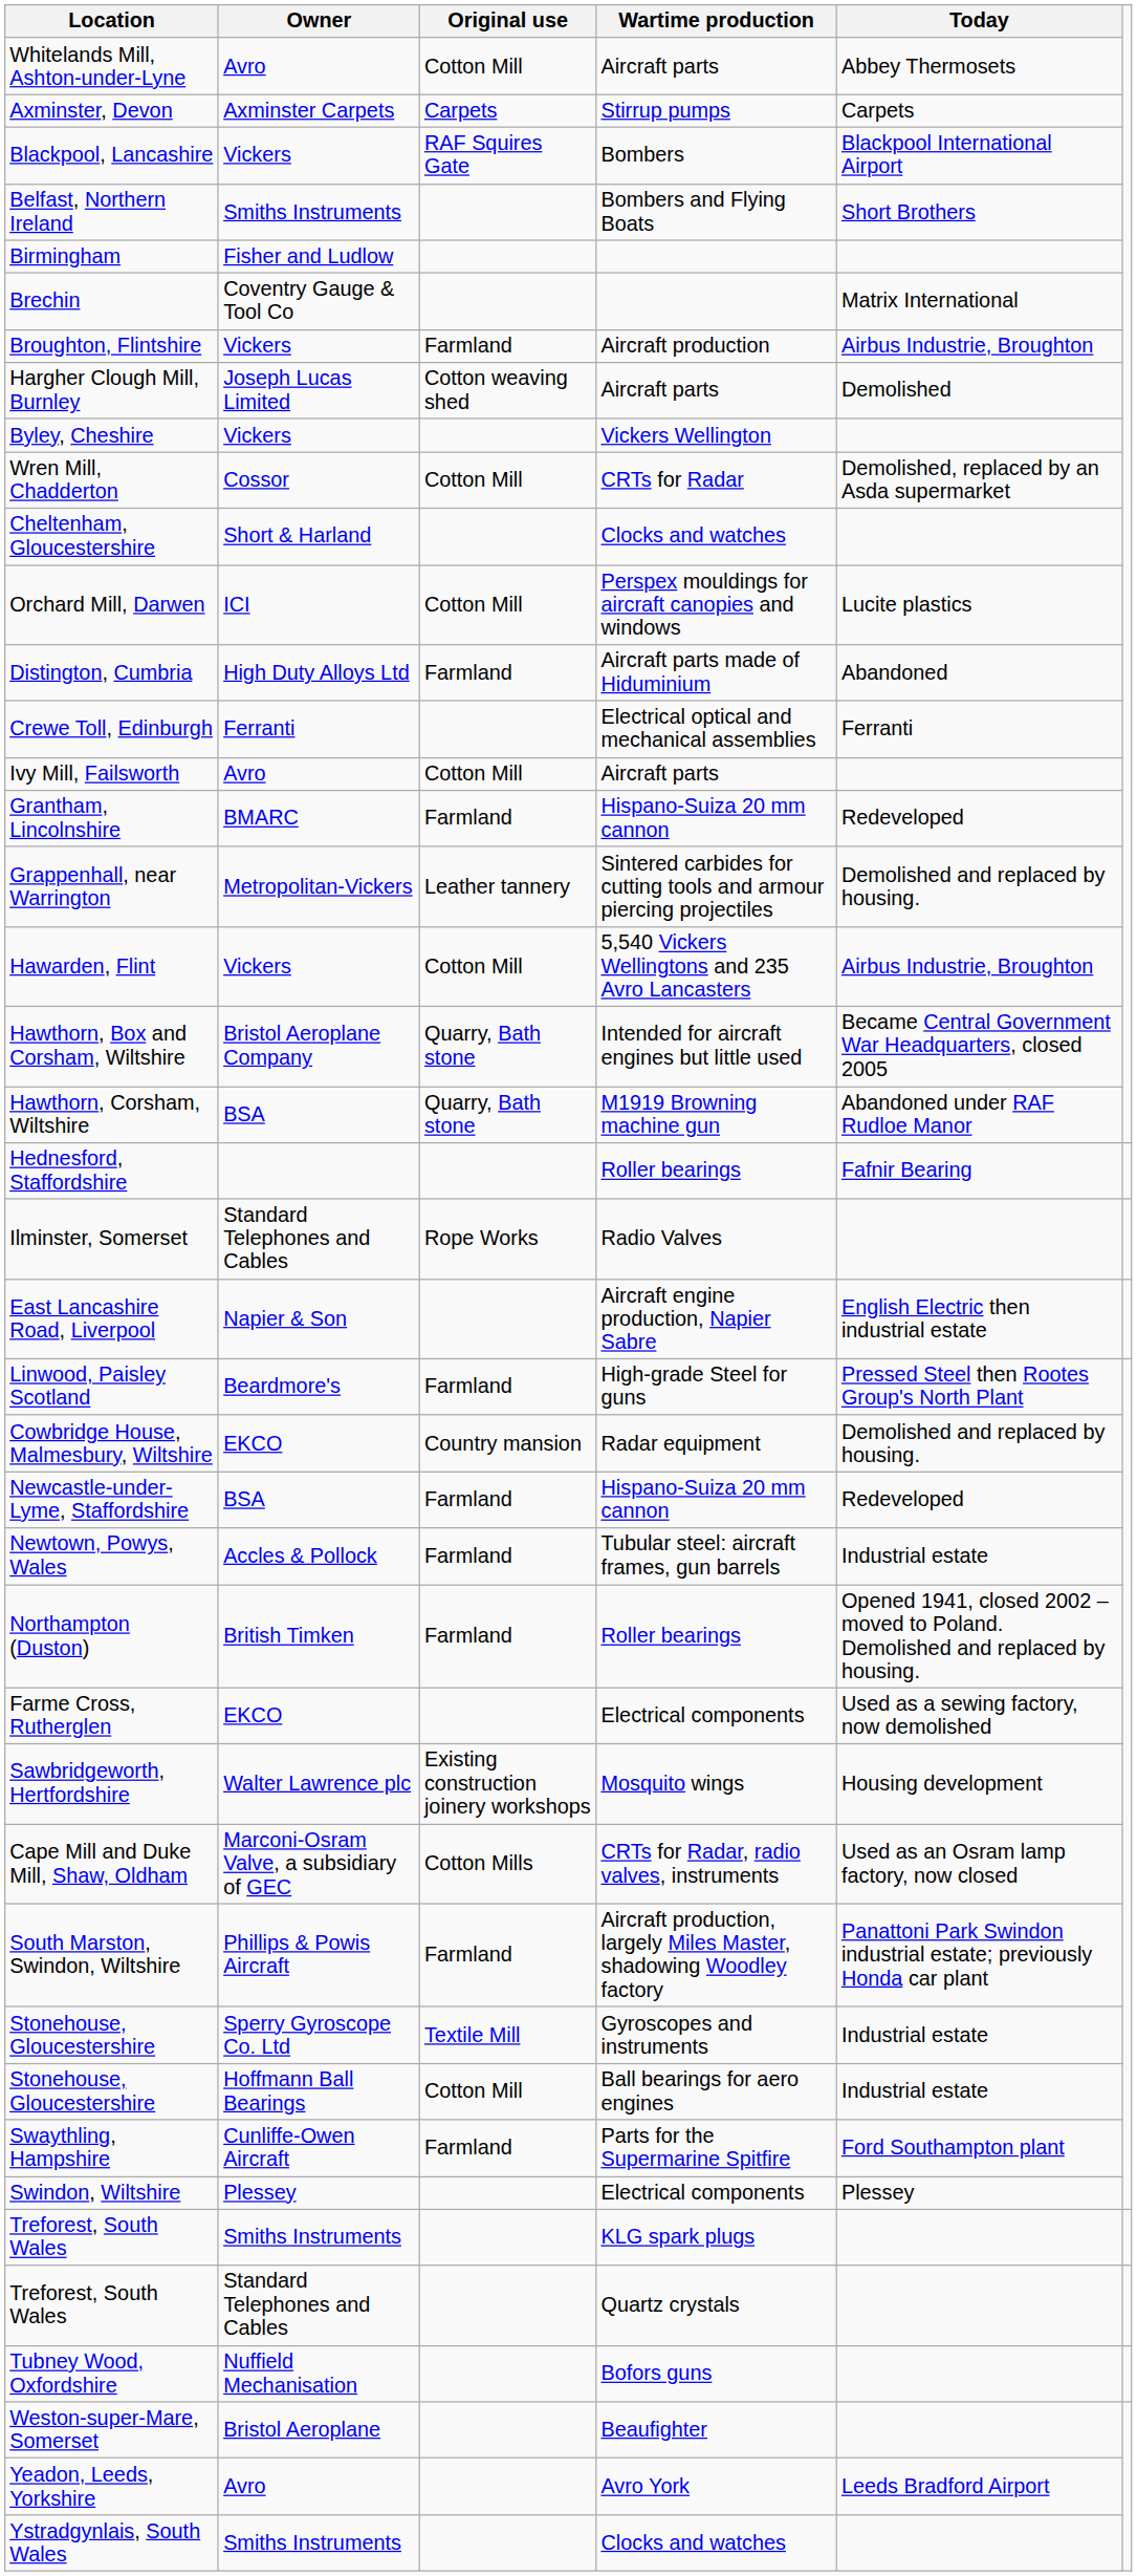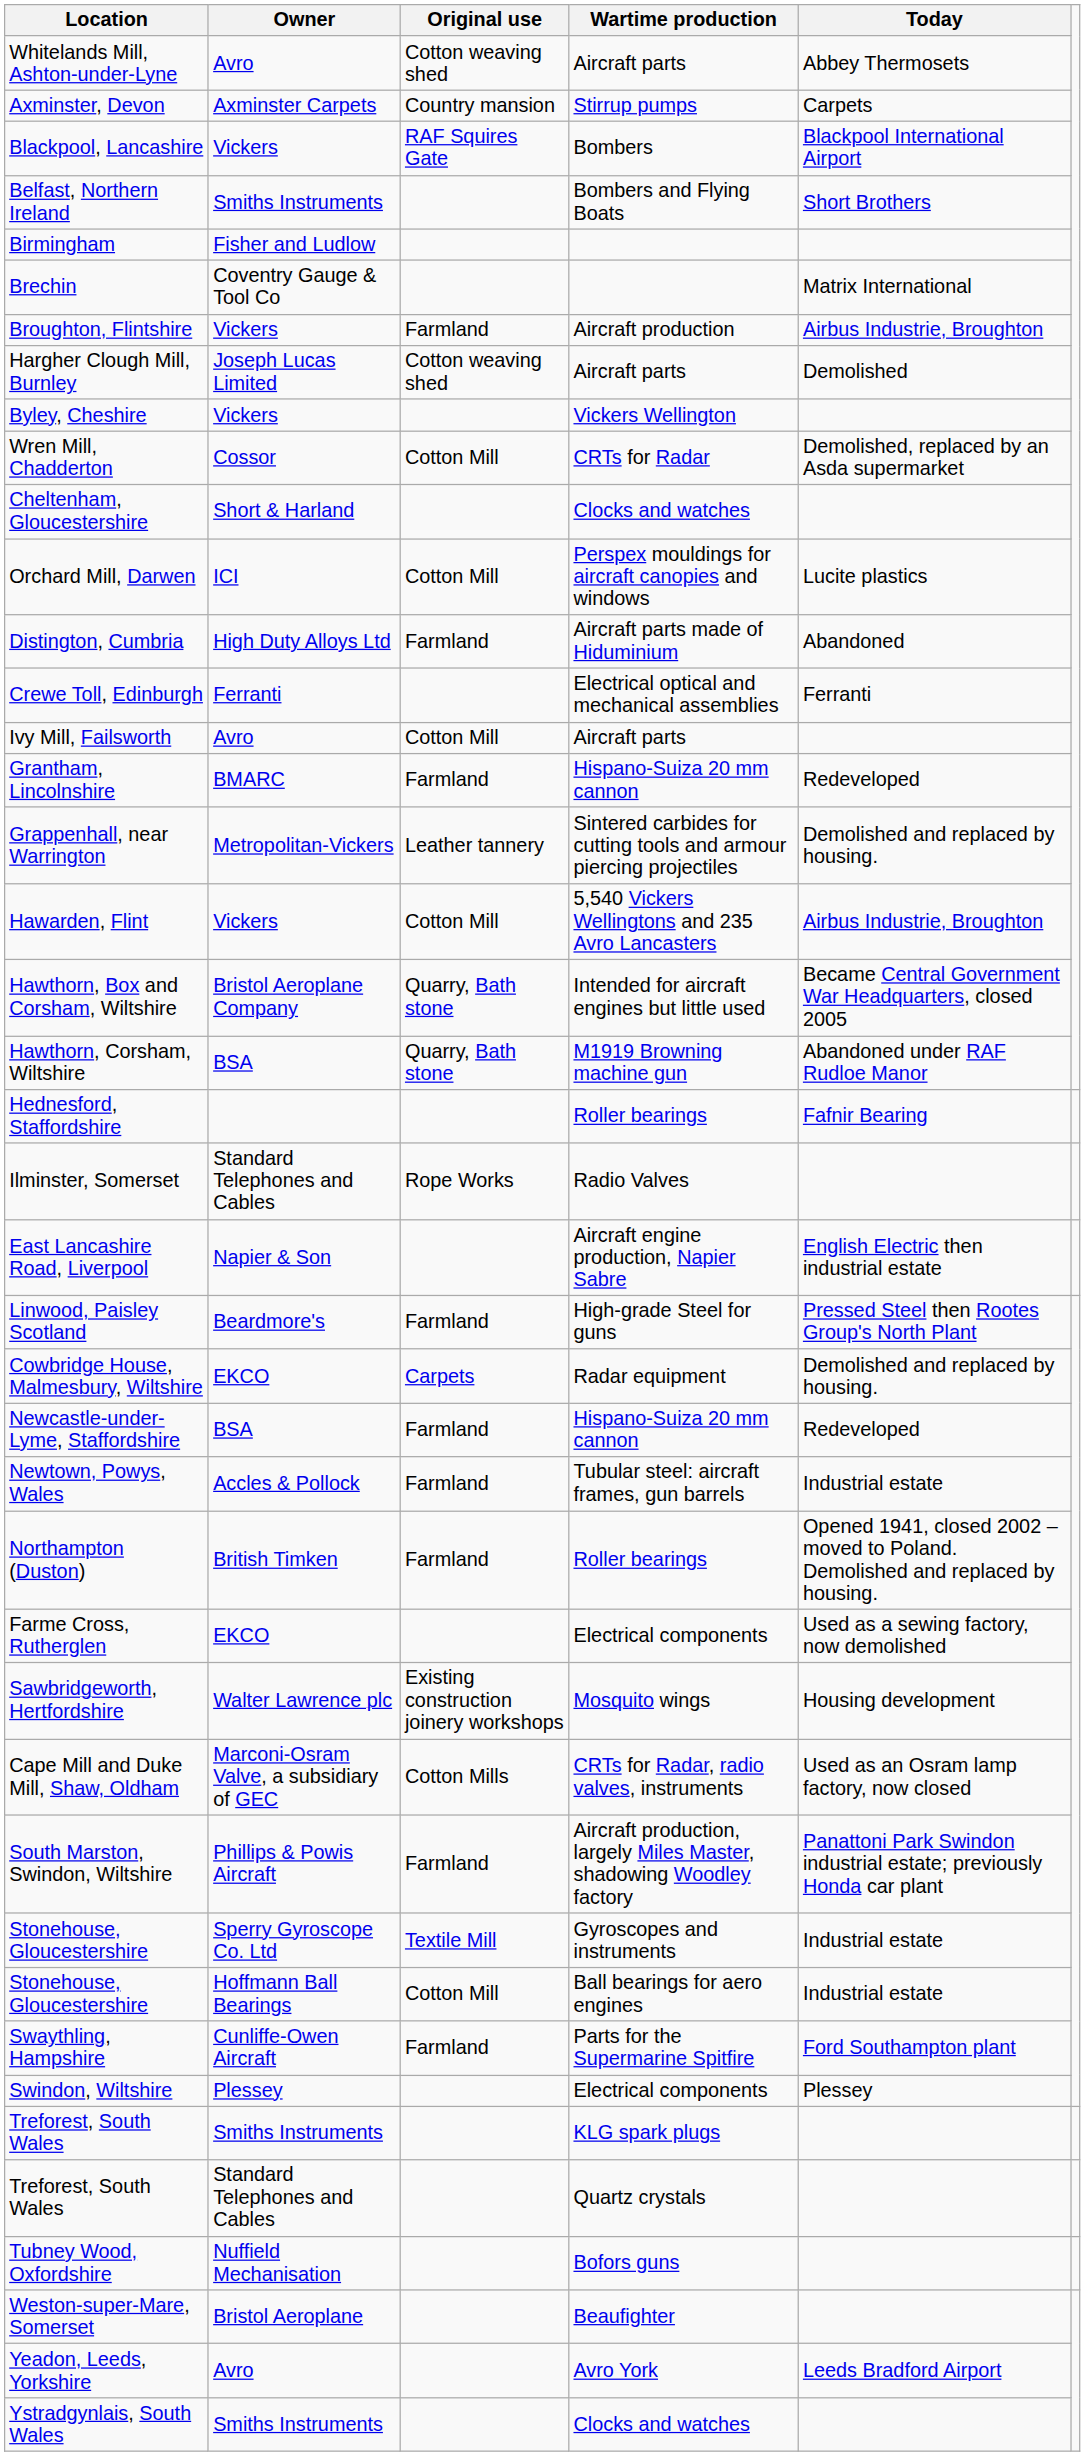Whitelands Mill, Ashton-under-Lyne | Original use: Cotton Mill -> Cotton weaving shed
Axminster, Devon | Original use: Carpets -> Country mansion
Cowbridge House, Malmesbury, Wiltshire | Original use: Country mansion -> Carpets
